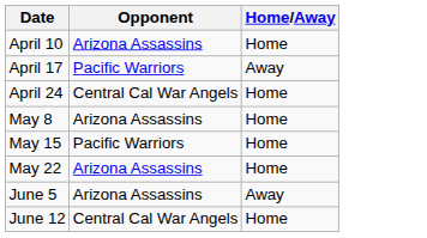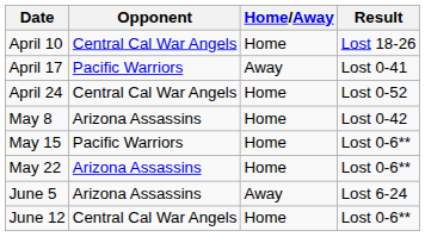+ column: Result | Lost 18-26 | Lost 0-41 | Lost 0-52 | Lost 0-42 | Lost 0-6** | Lost 0-6** | Lost 6-24 | Lost 0-6**
April 10 | Opponent: Arizona Assassins -> Central Cal War Angels
